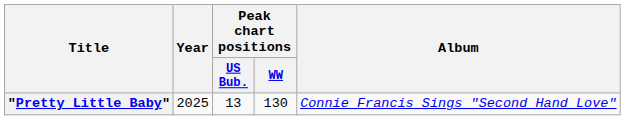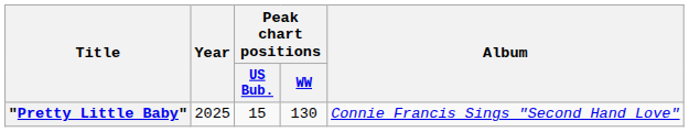"Pretty Little Baby" | Peak chart positions / US Bub.: 13 -> 15
